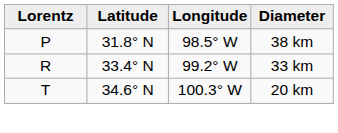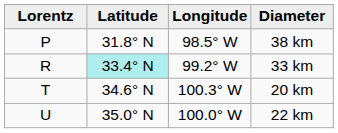33 km | Latitude: no background -> paleturquoise background
+ row: U | 35.0° N | 100.0° W | 22 km
